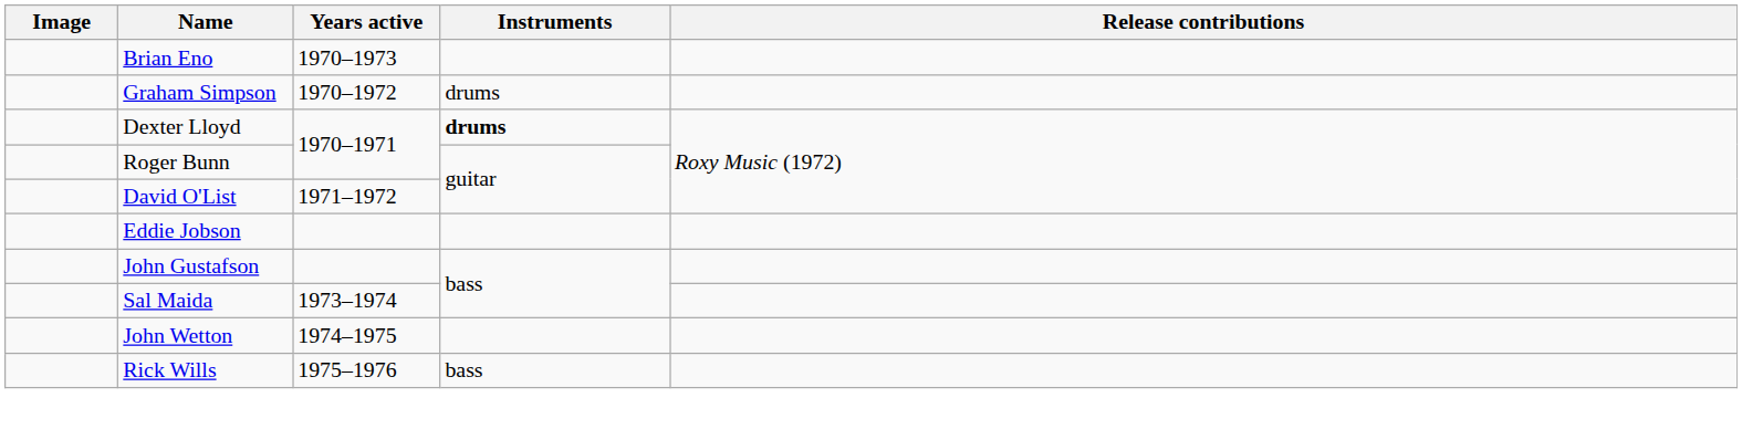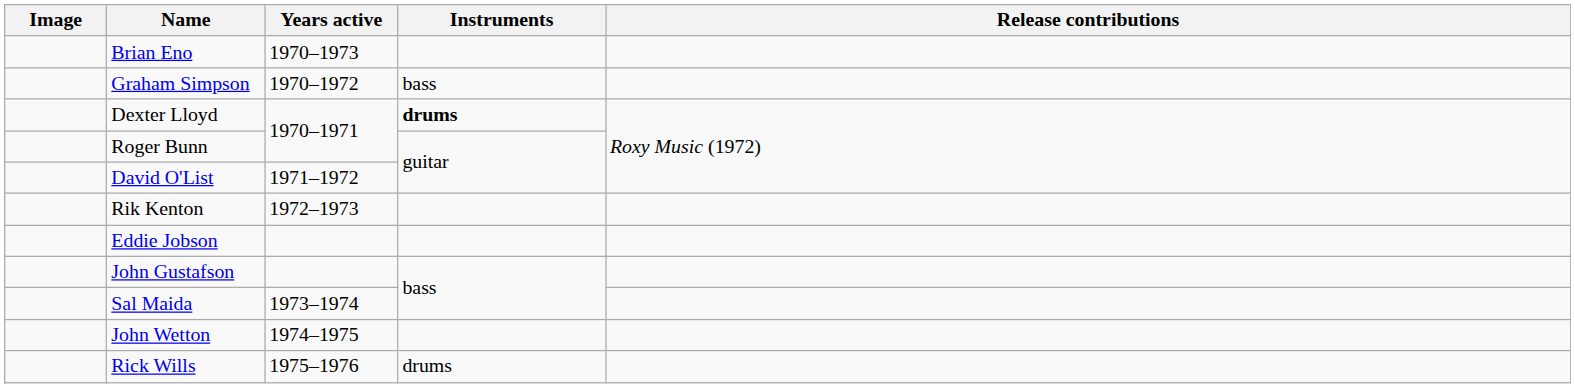Graham Simpson | Instruments: drums -> bass
+ row: Rik Kenton | 1972–1973
Rick Wills | Instruments: bass -> drums
